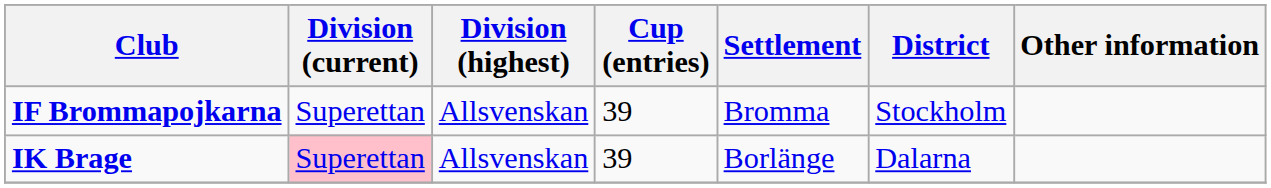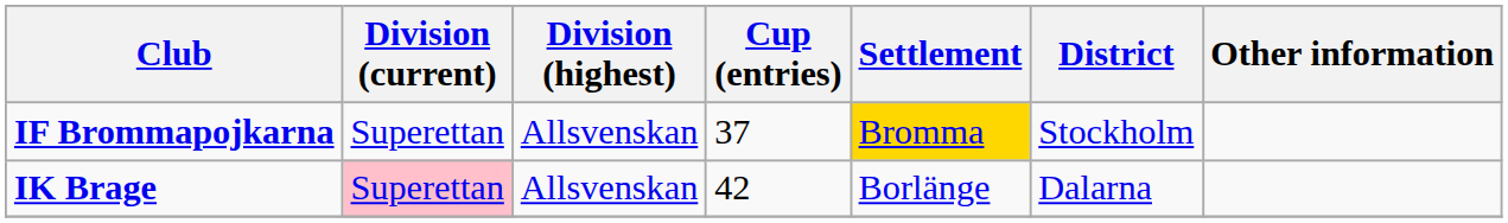IF Brommapojkarna | Cup (entries): 39 -> 37
IF Brommapojkarna | Settlement: no background -> gold background
IK Brage | Cup (entries): 39 -> 42
